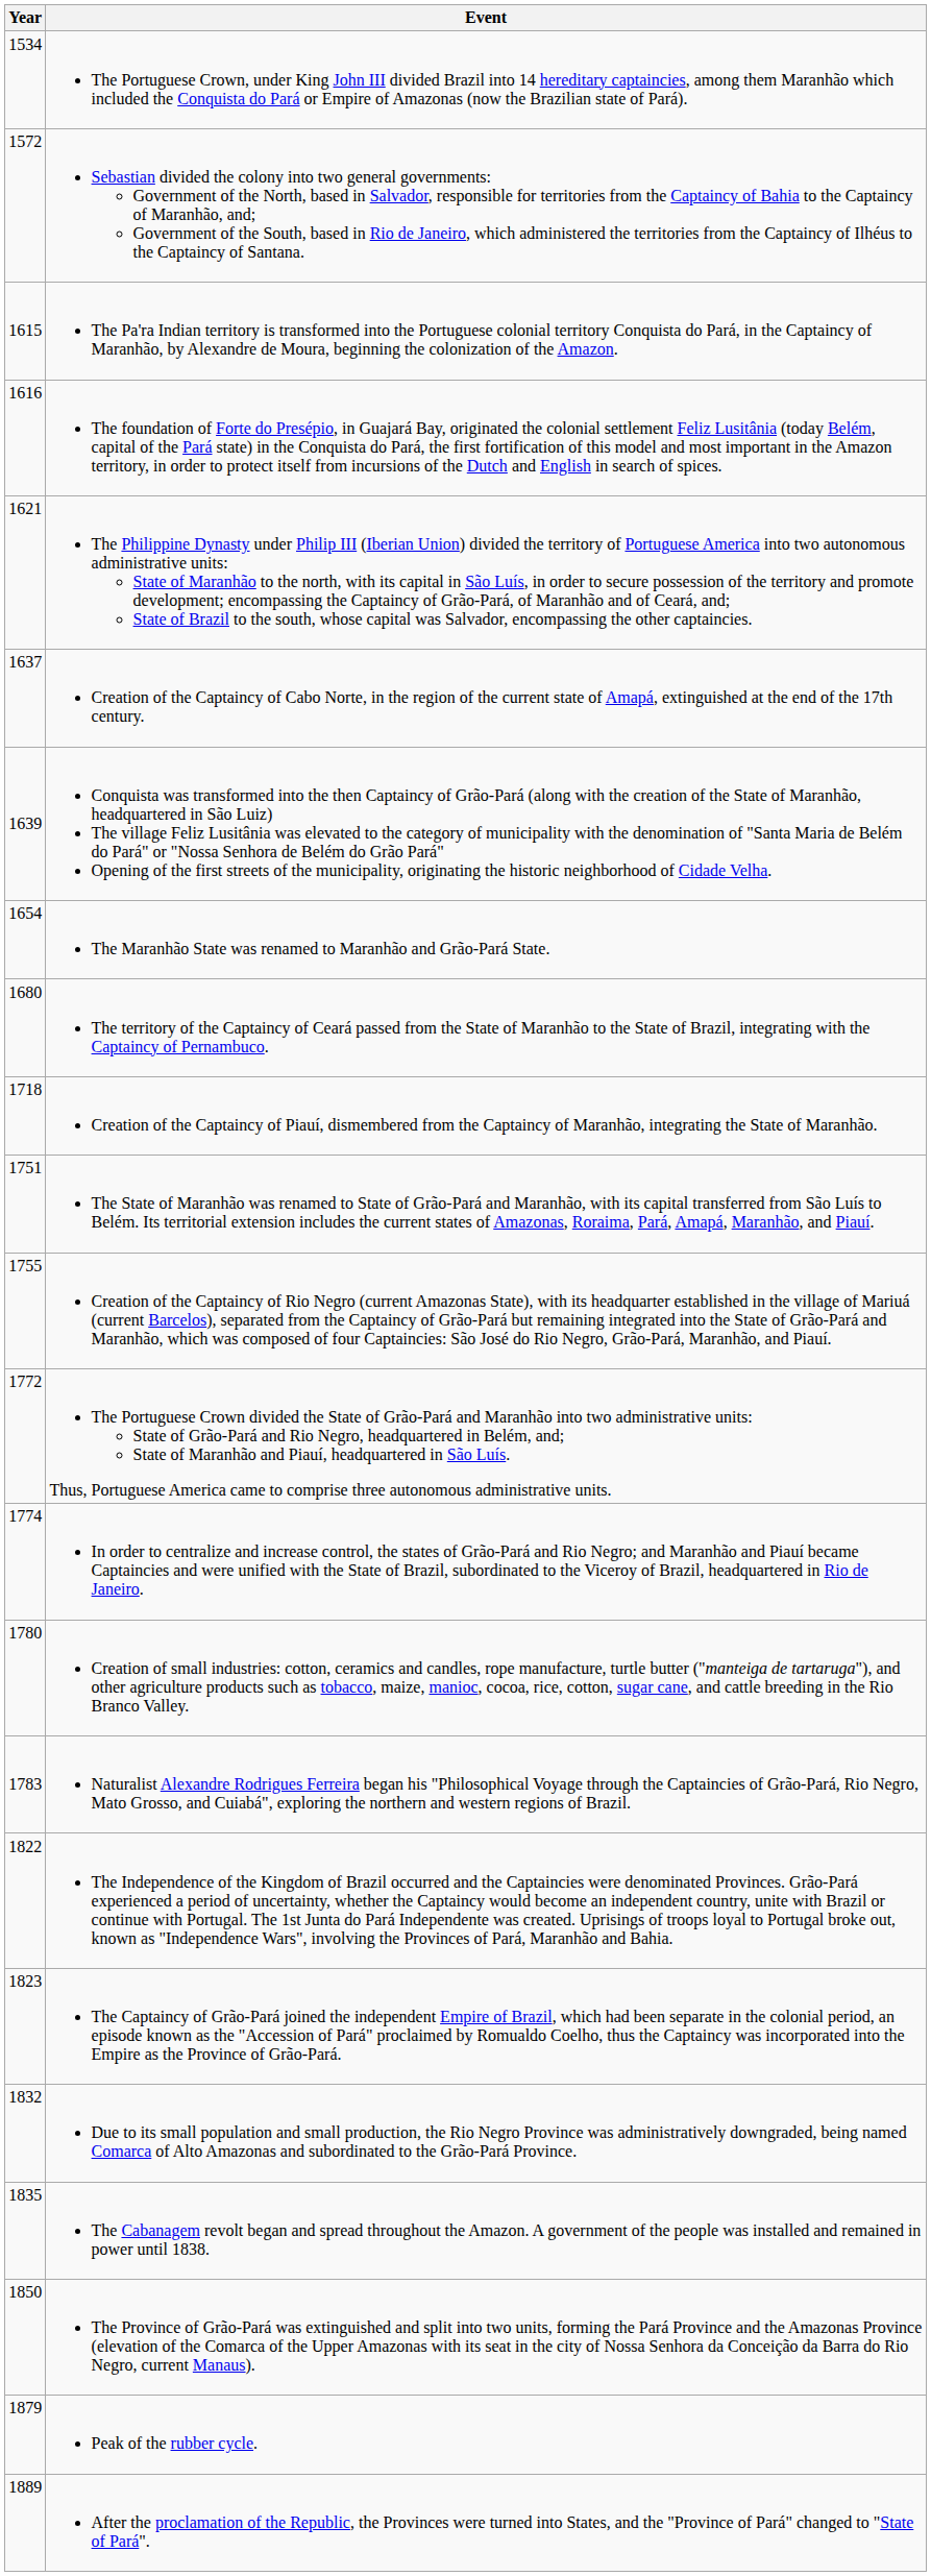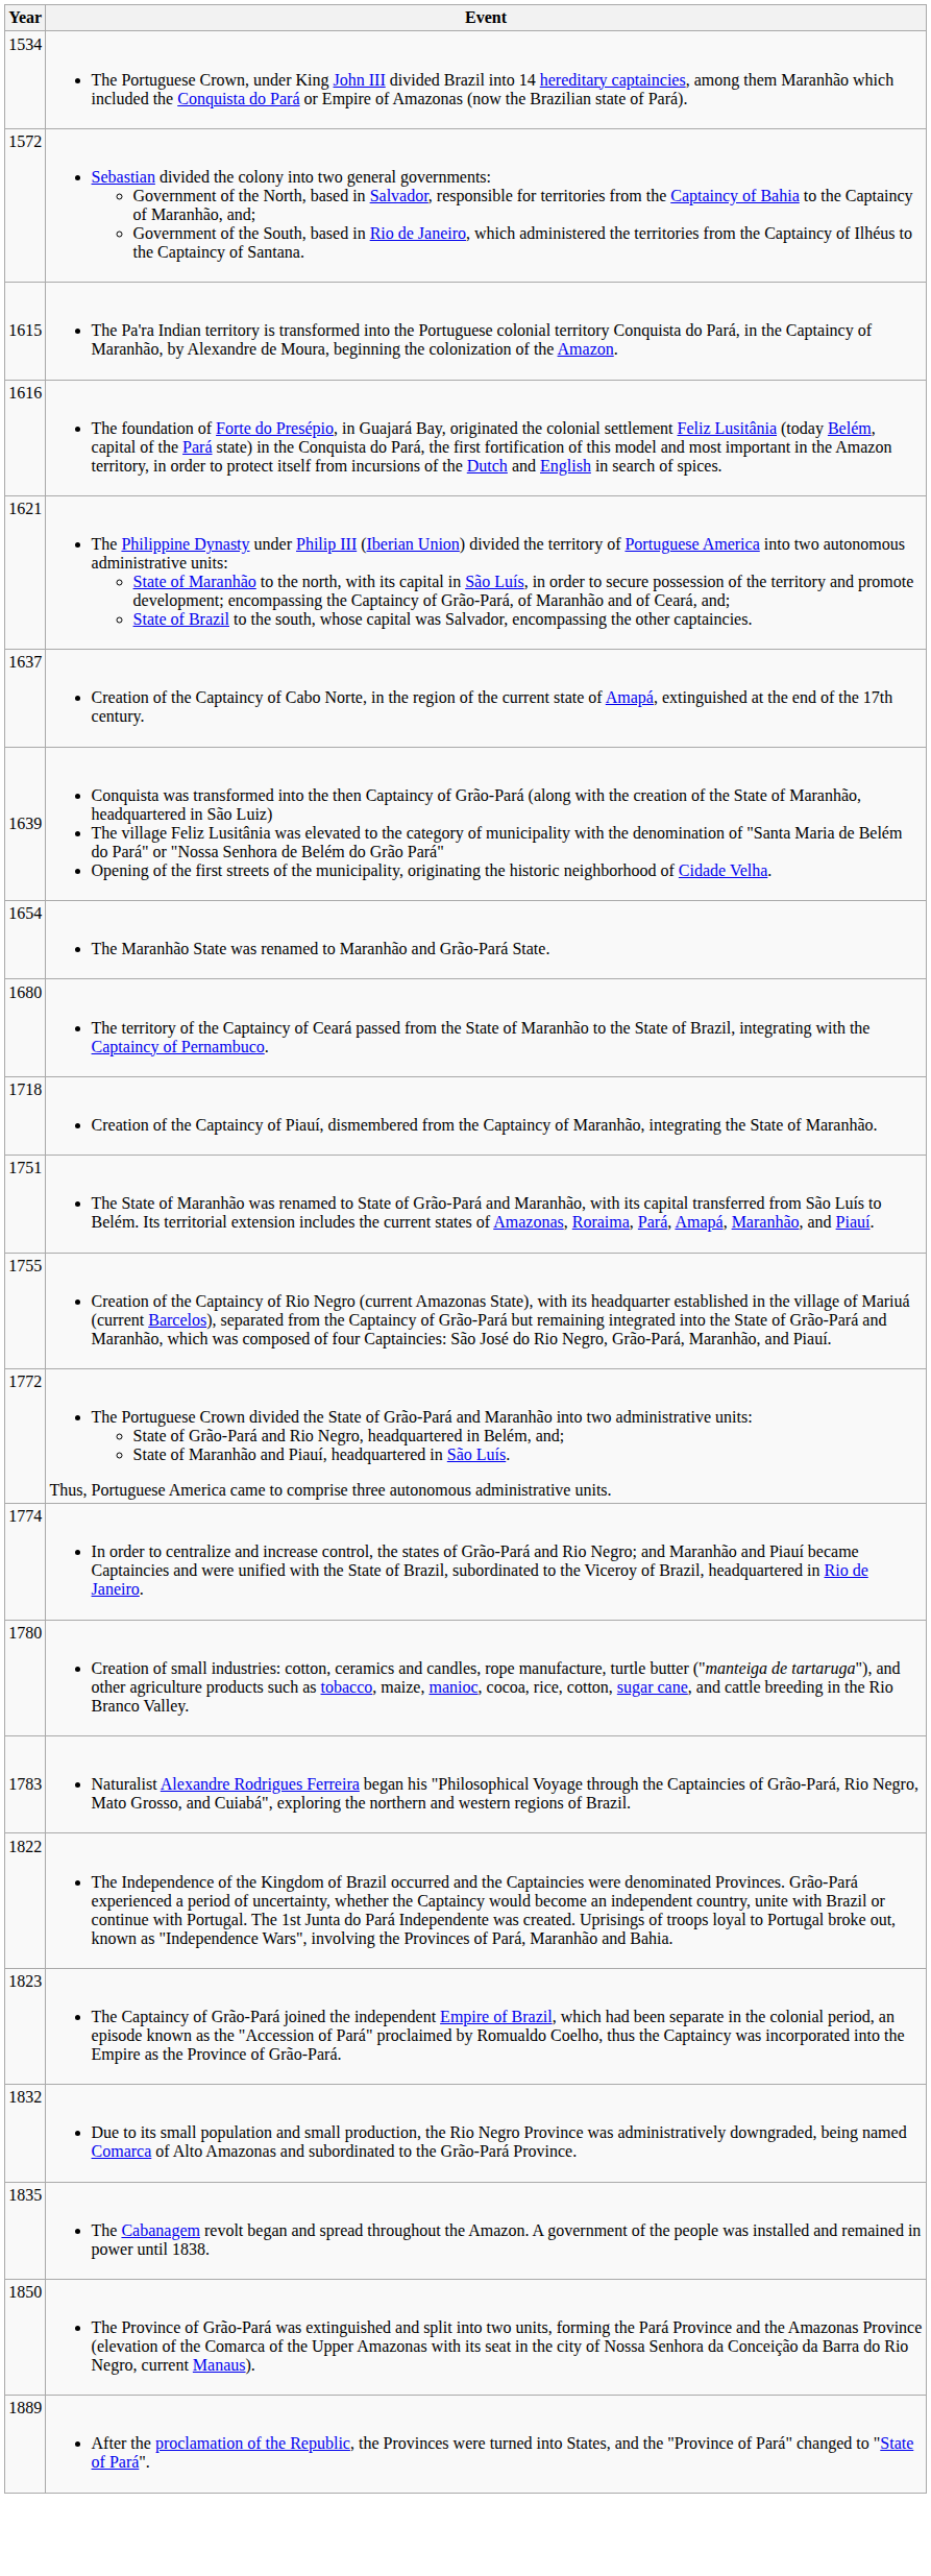- row: 1879 | Peak of the rubber cycle.
